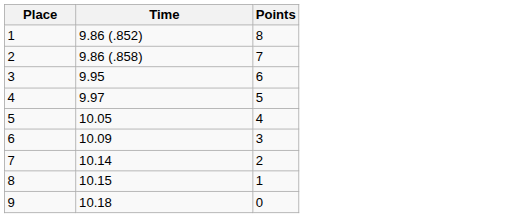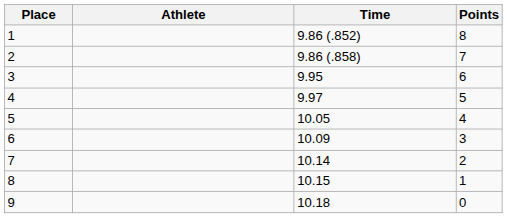+ column: Athlete
